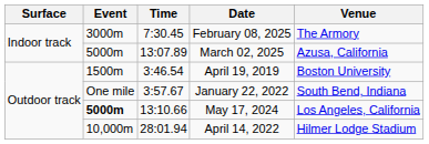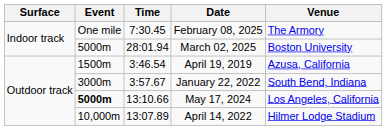February 08, 2025 | Event: 3000m -> One mile
March 02, 2025 | Time: 13:07.89 -> 28:01.94
March 02, 2025 | Venue: Azusa, California -> Boston University
April 19, 2019 | Venue: Boston University -> Azusa, California
January 22, 2022 | Event: One mile -> 3000m
April 14, 2022 | Time: 28:01.94 -> 13:07.89
